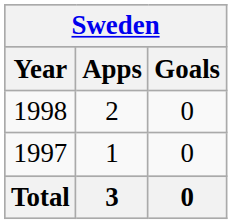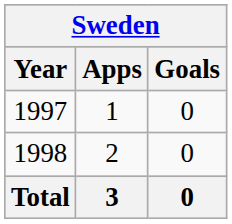rows swapped: 1997 <-> 1998
